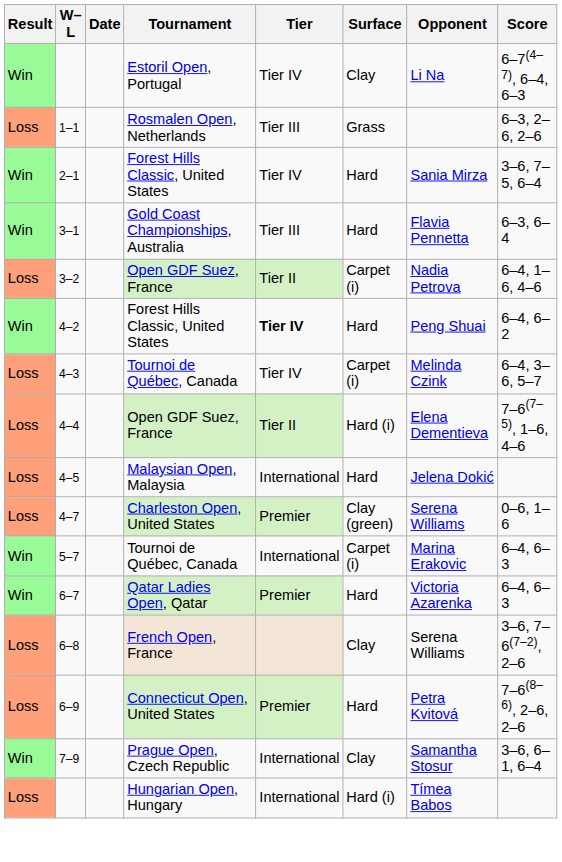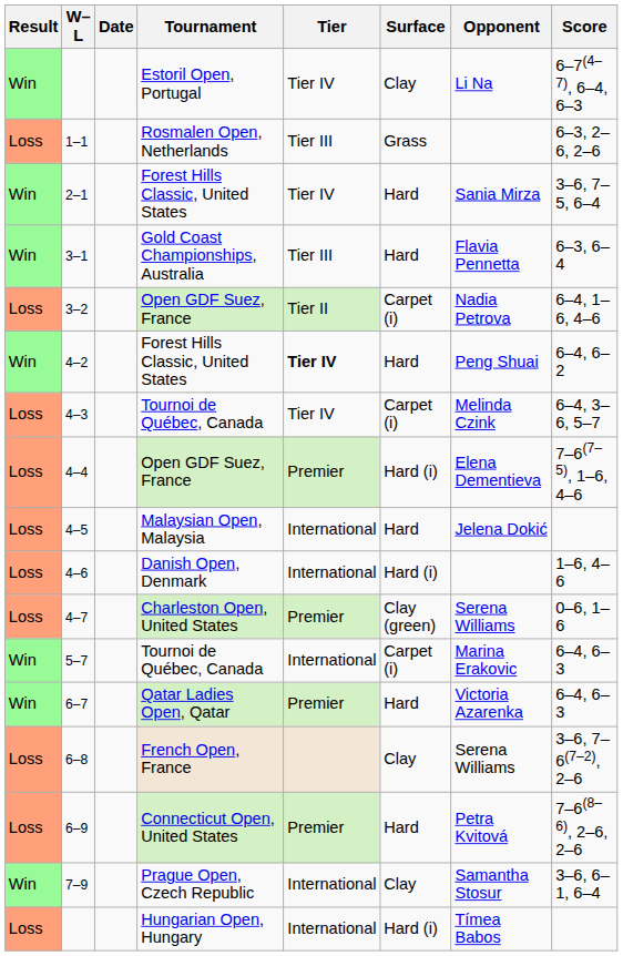4–4 | Tier: Tier II -> Premier
+ row: Loss | 4–6 | Danish Open, Denmark | International | Hard (i) | 1–6, 4–6
